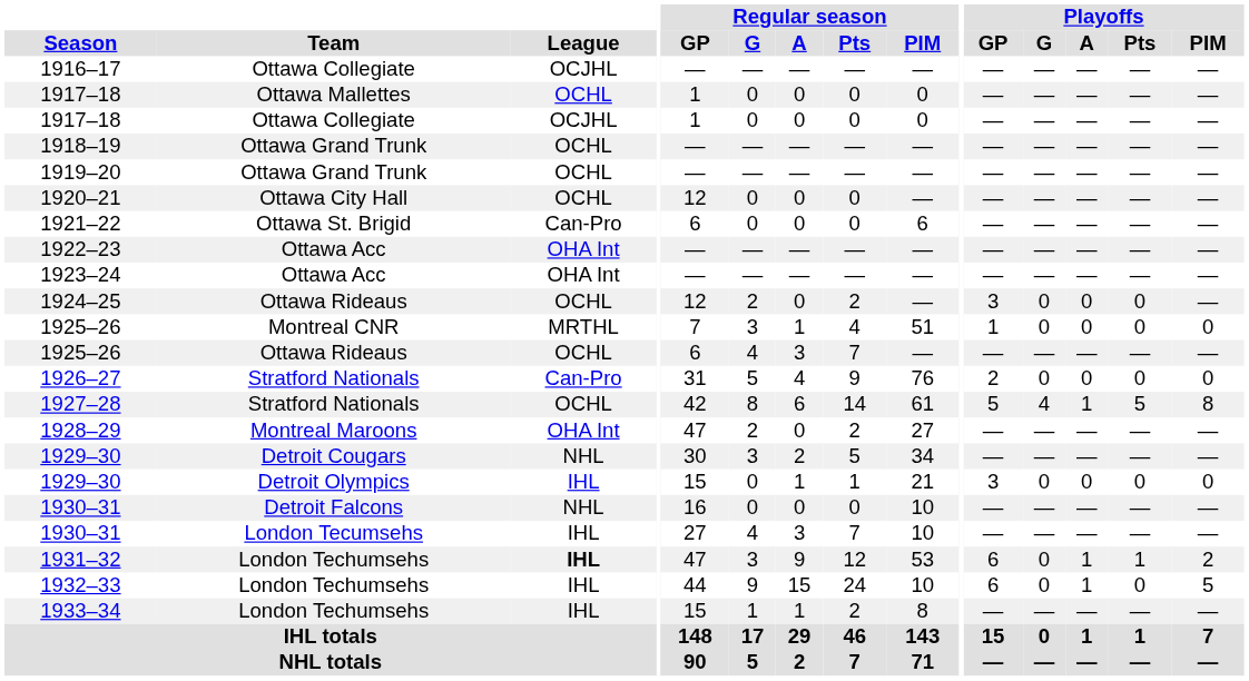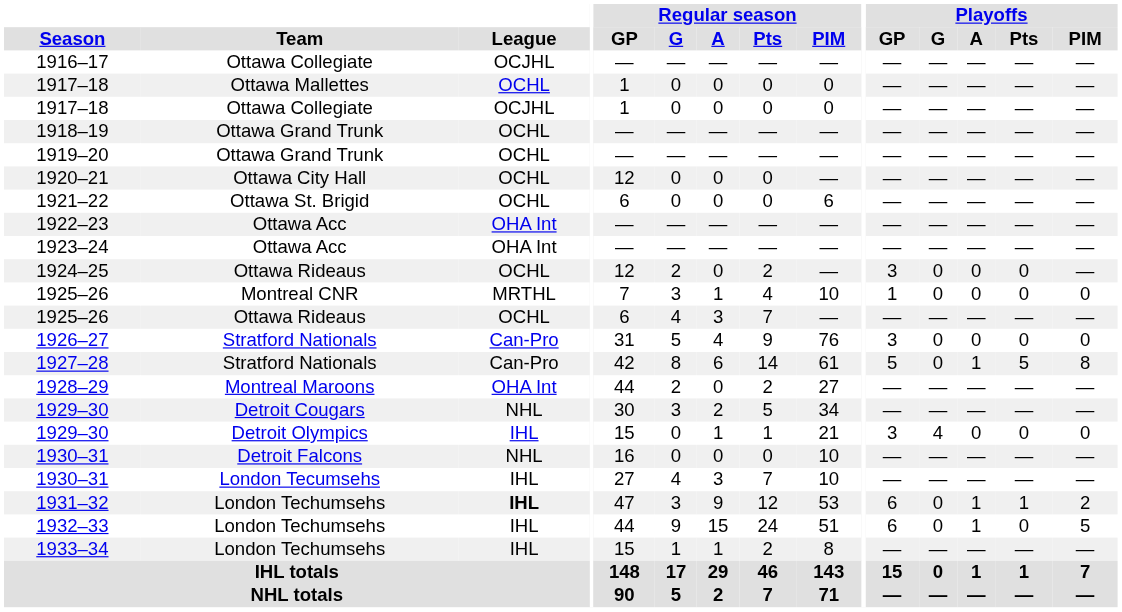1921–22 | League: Can-Pro -> OCHL
1925–26 / Montreal CNR | Regular season / PIM: 51 -> 10
1926–27 | Playoffs / GP: 2 -> 3
1927–28 | League: OCHL -> Can-Pro
1927–28 | Playoffs / G: 4 -> 0
1928–29 | Regular season / GP: 47 -> 44
1929–30 / Detroit Olympics | Playoffs / G: 0 -> 4
1932–33 | Regular season / PIM: 10 -> 51
